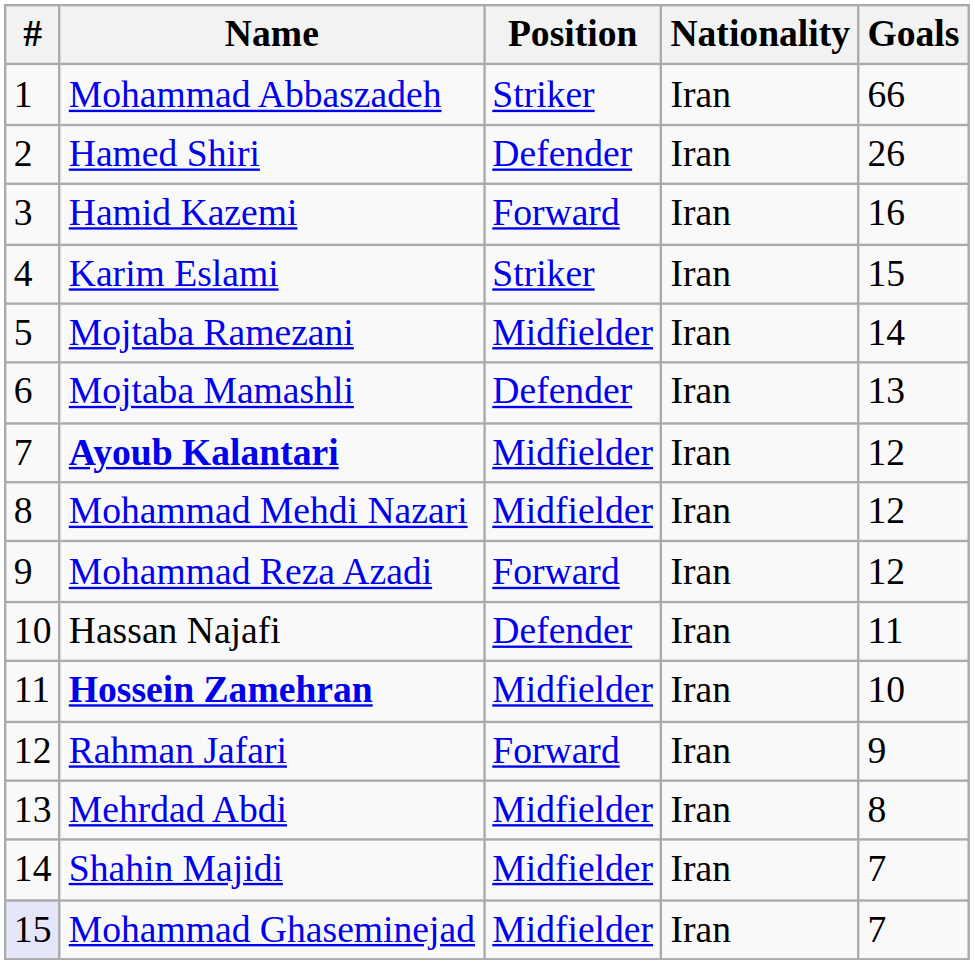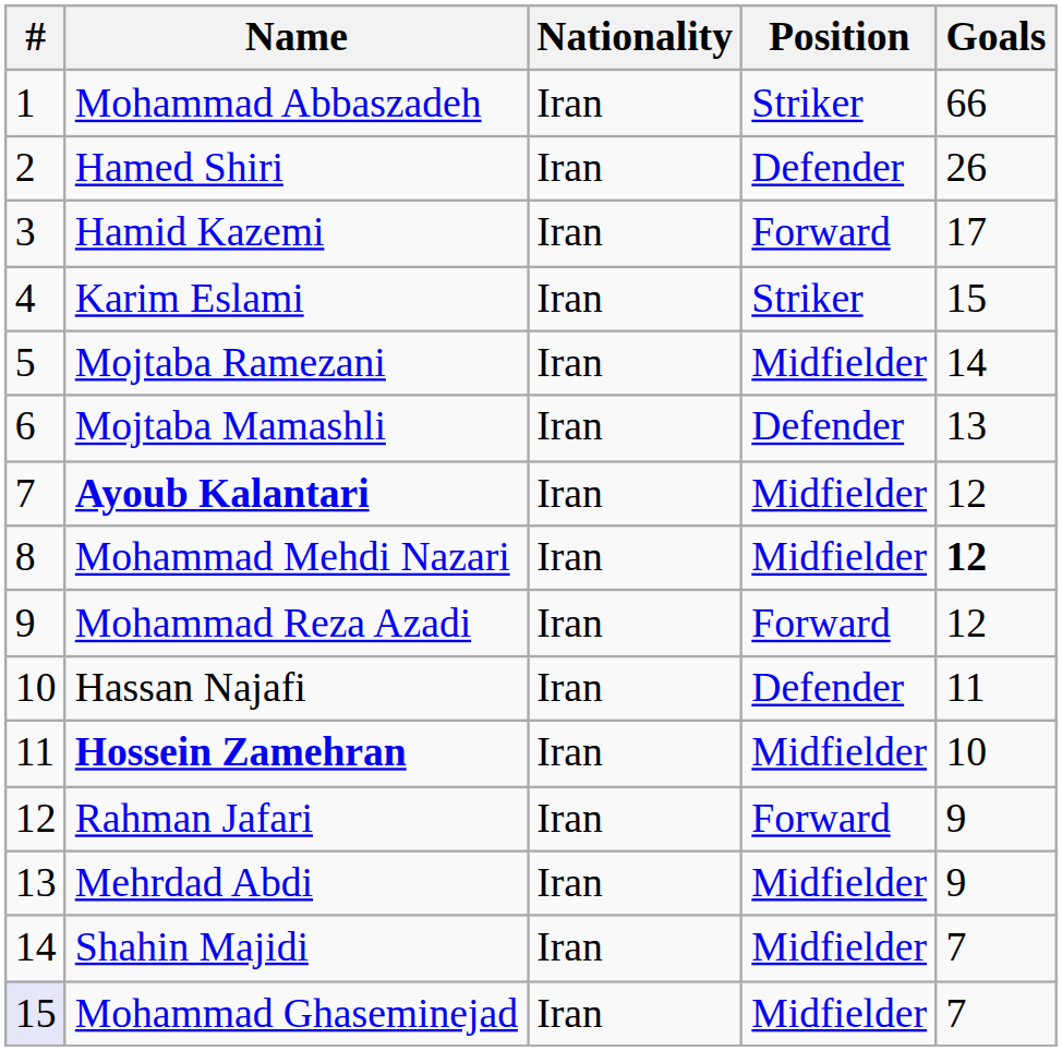columns swapped: Nationality <-> Position
Hamid Kazemi | Goals: 16 -> 17
Mohammad Mehdi Nazari | Goals: normal -> bold
Mehrdad Abdi | Goals: 8 -> 9
